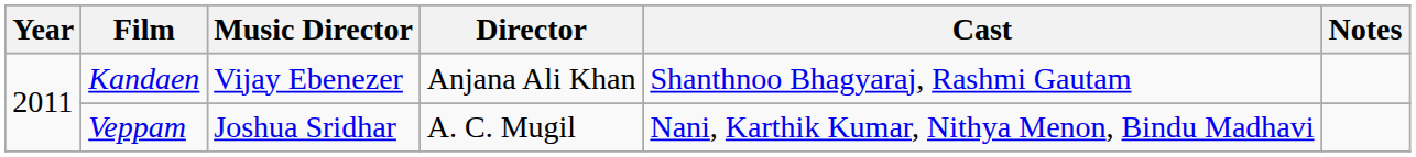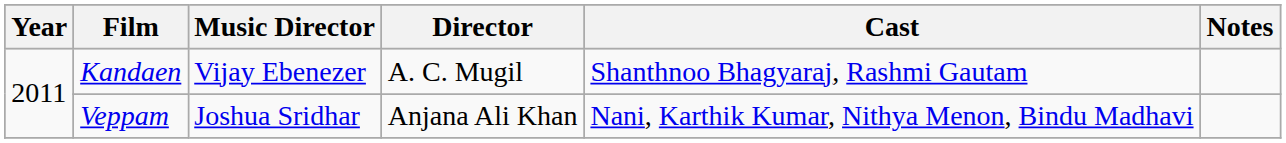Kandaen | Director: Anjana Ali Khan -> A. C. Mugil
Veppam | Director: A. C. Mugil -> Anjana Ali Khan
